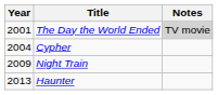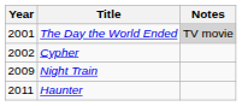Cypher | Year: 2004 -> 2002
Haunter | Year: 2013 -> 2011
